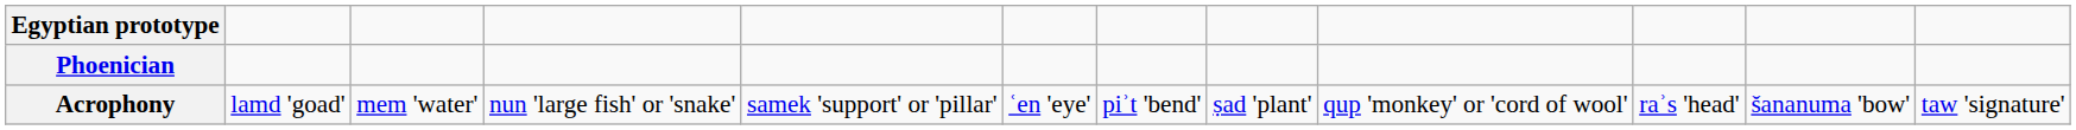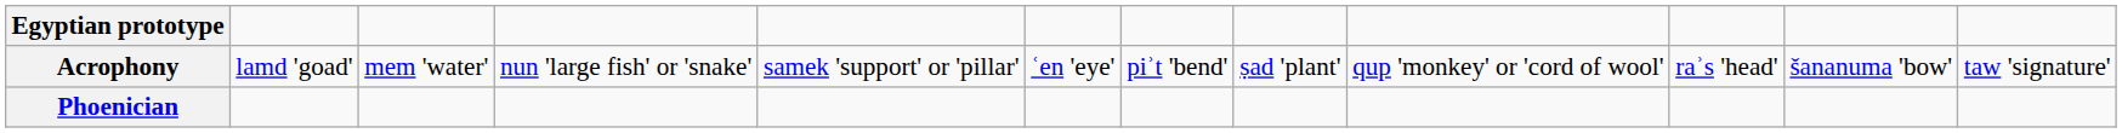rows swapped: Phoenician <-> Acrophony
